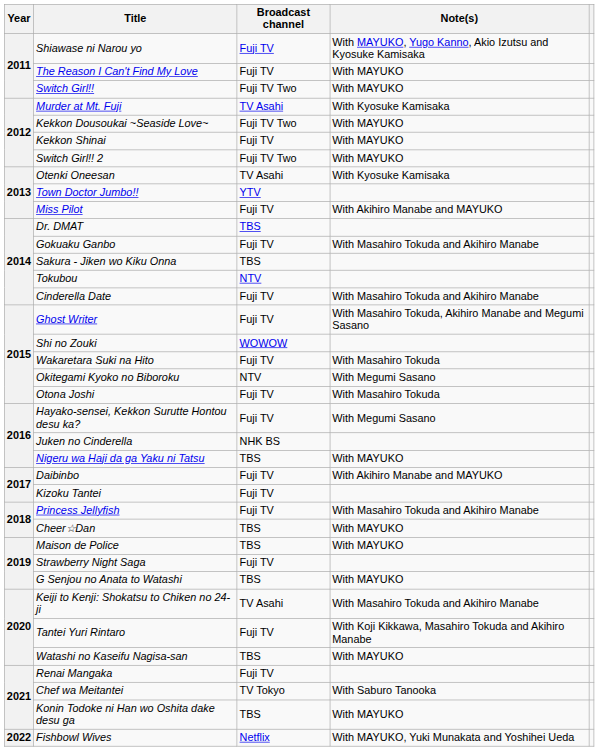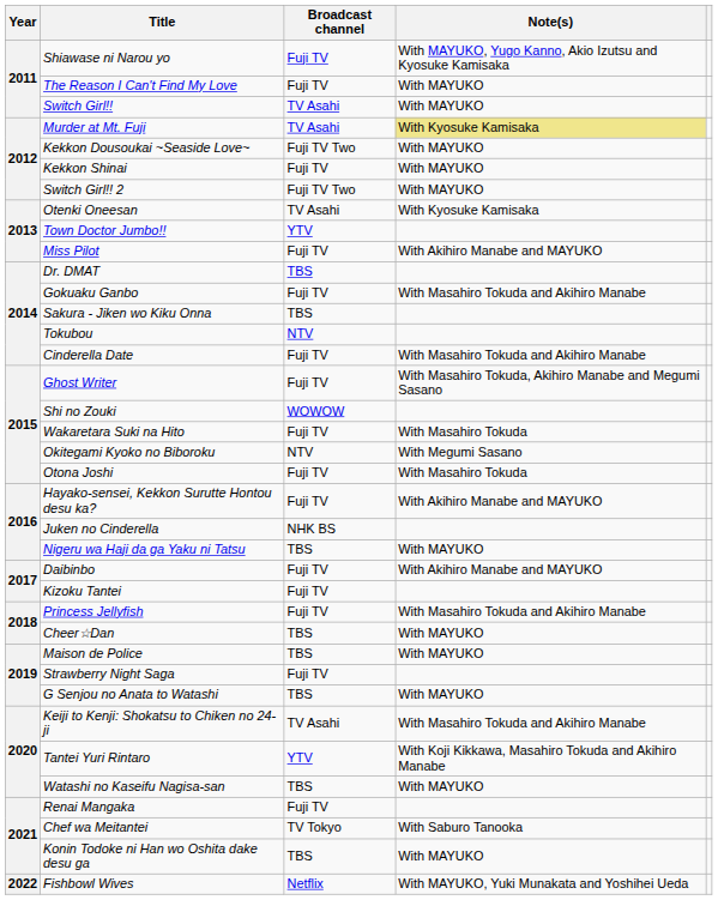Switch Girl!! | Broadcast channel: Fuji TV Two -> TV Asahi
Murder at Mt. Fuji | Note(s): no background -> khaki background
Hayako-sensei, Kekkon Surutte Hontou desu ka? | Note(s): With Megumi Sasano -> With Akihiro Manabe and MAYUKO
Tantei Yuri Rintaro | Broadcast channel: Fuji TV -> YTV
